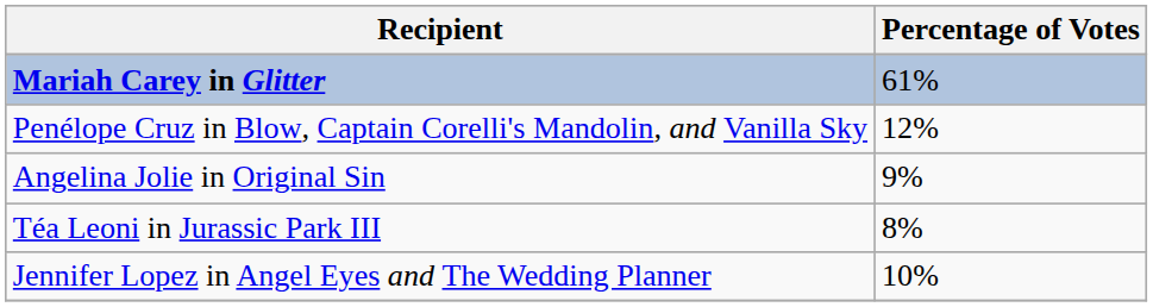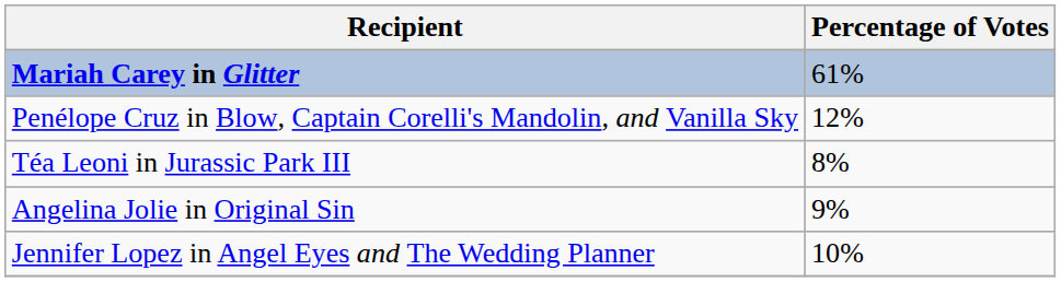rows swapped: Angelina Jolie in Original Sin <-> Téa Leoni in Jurassic Park III
